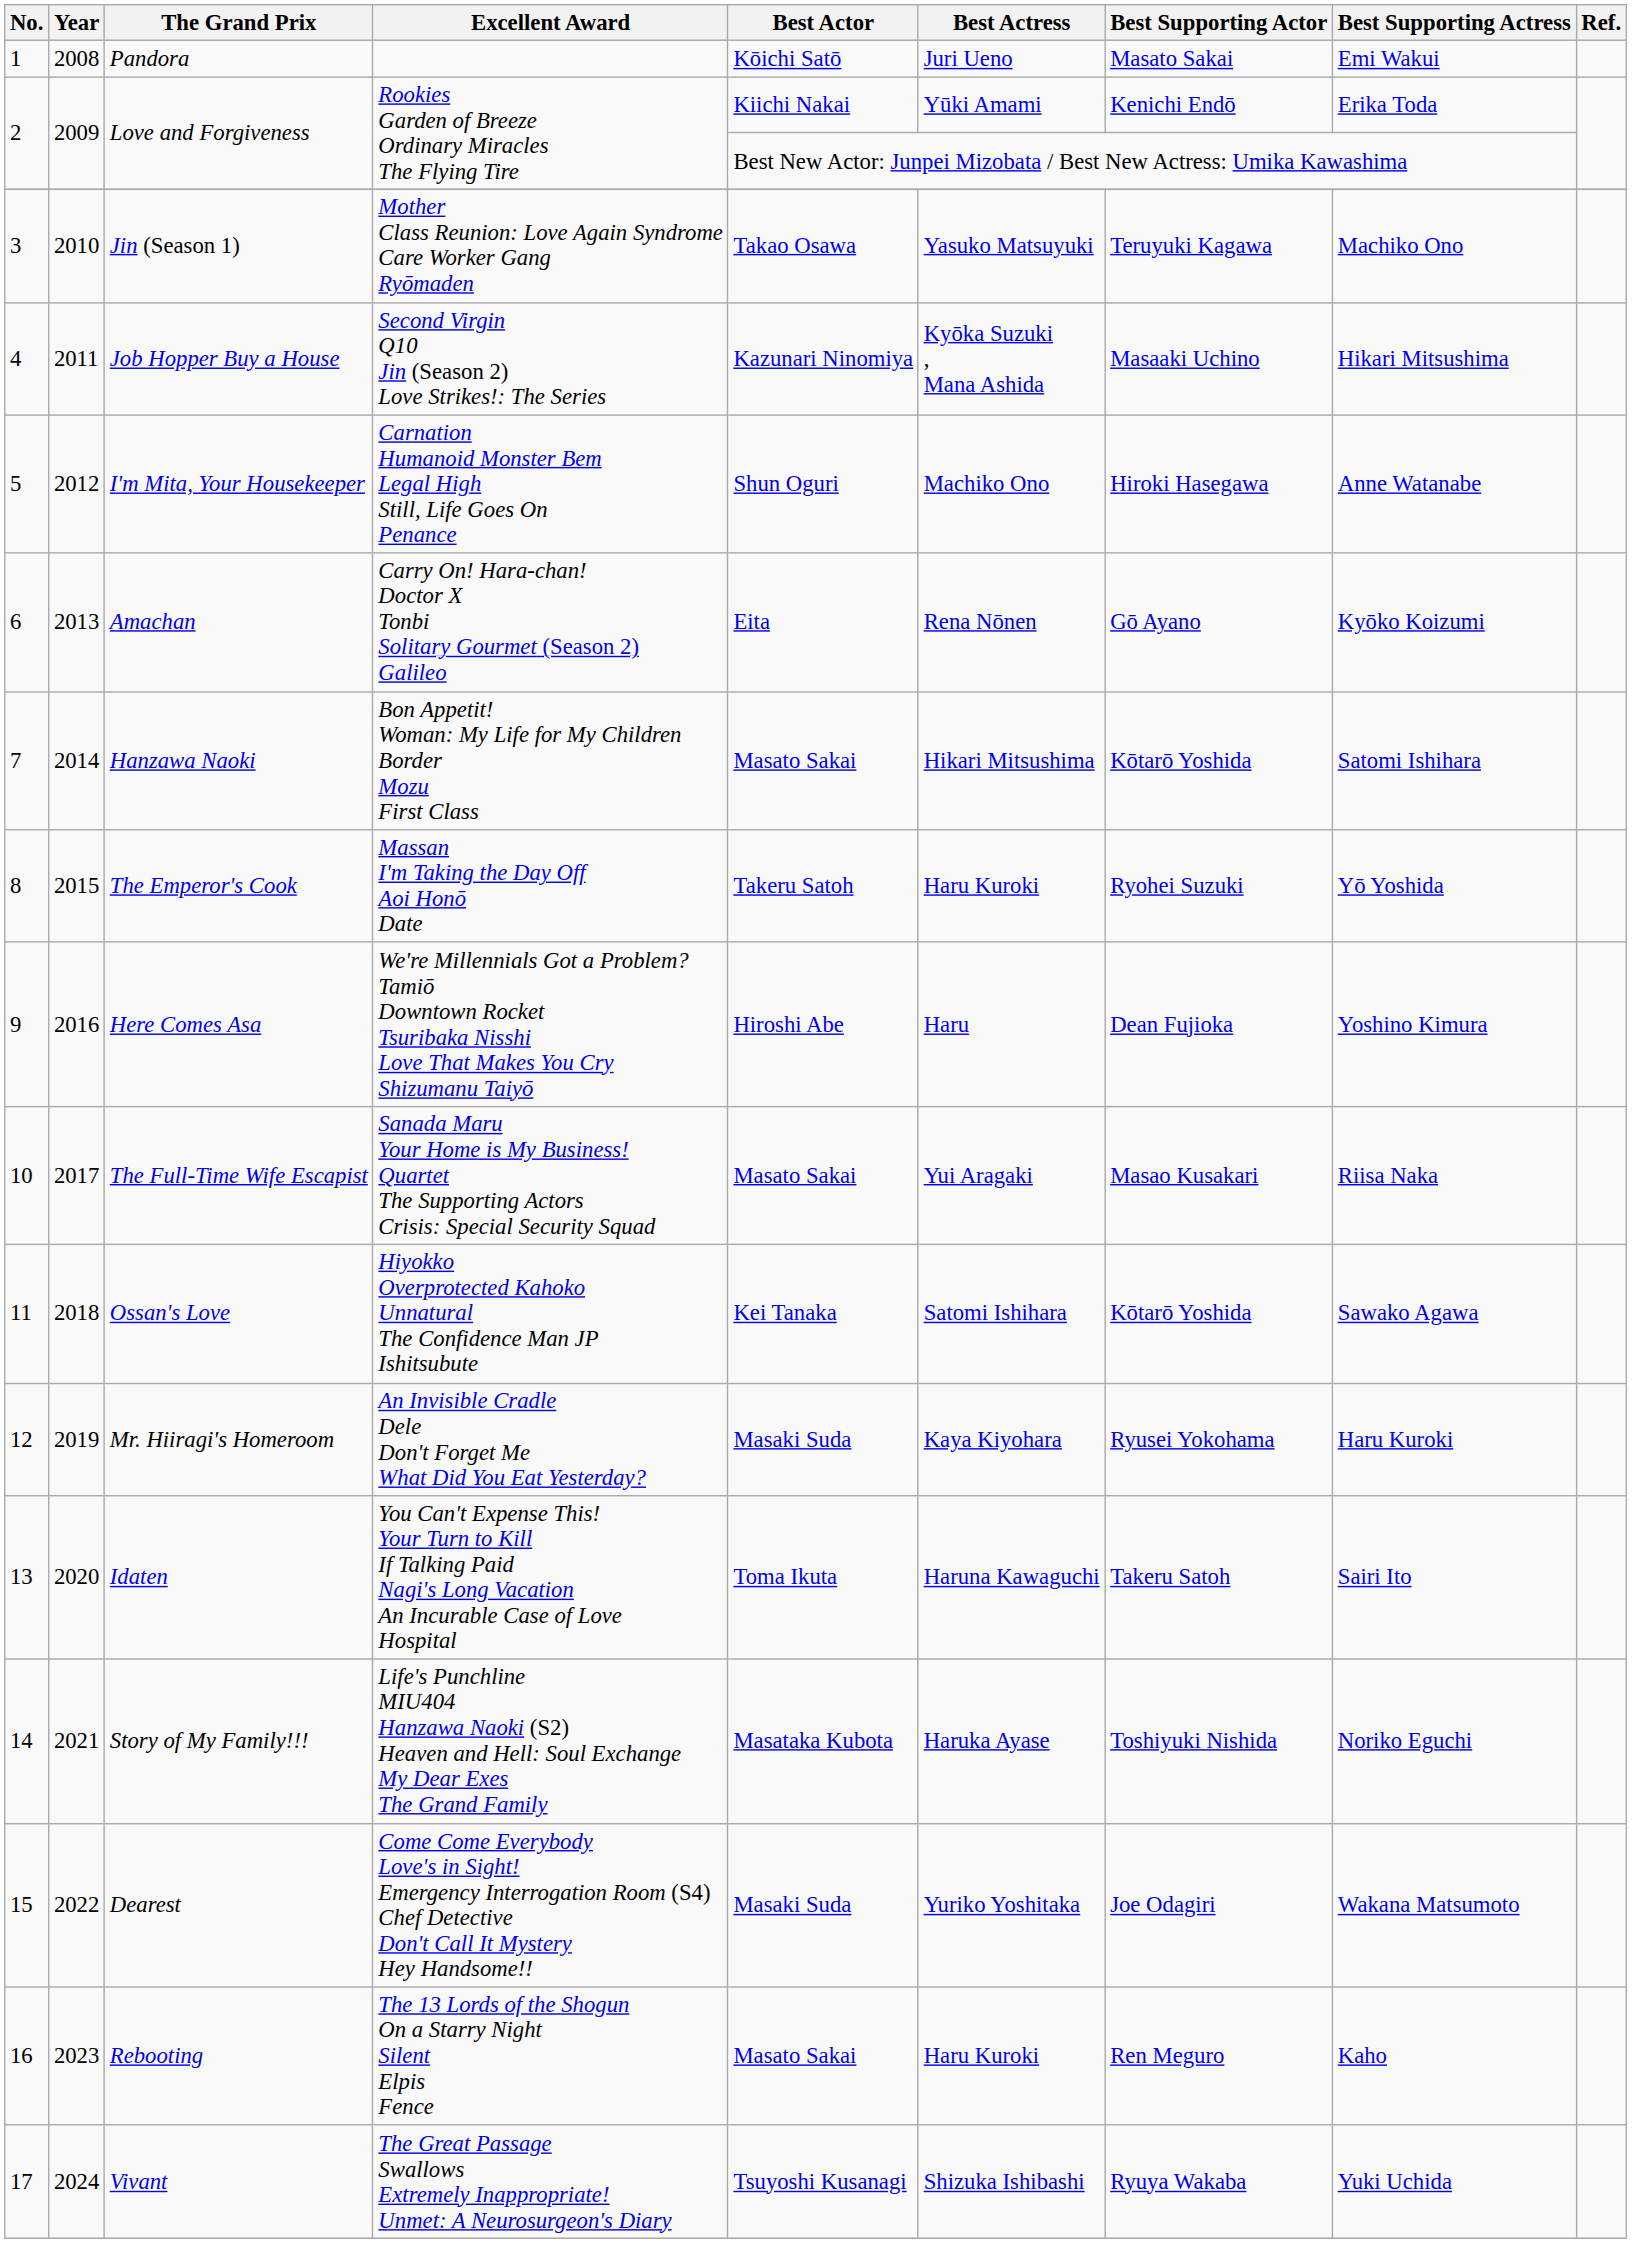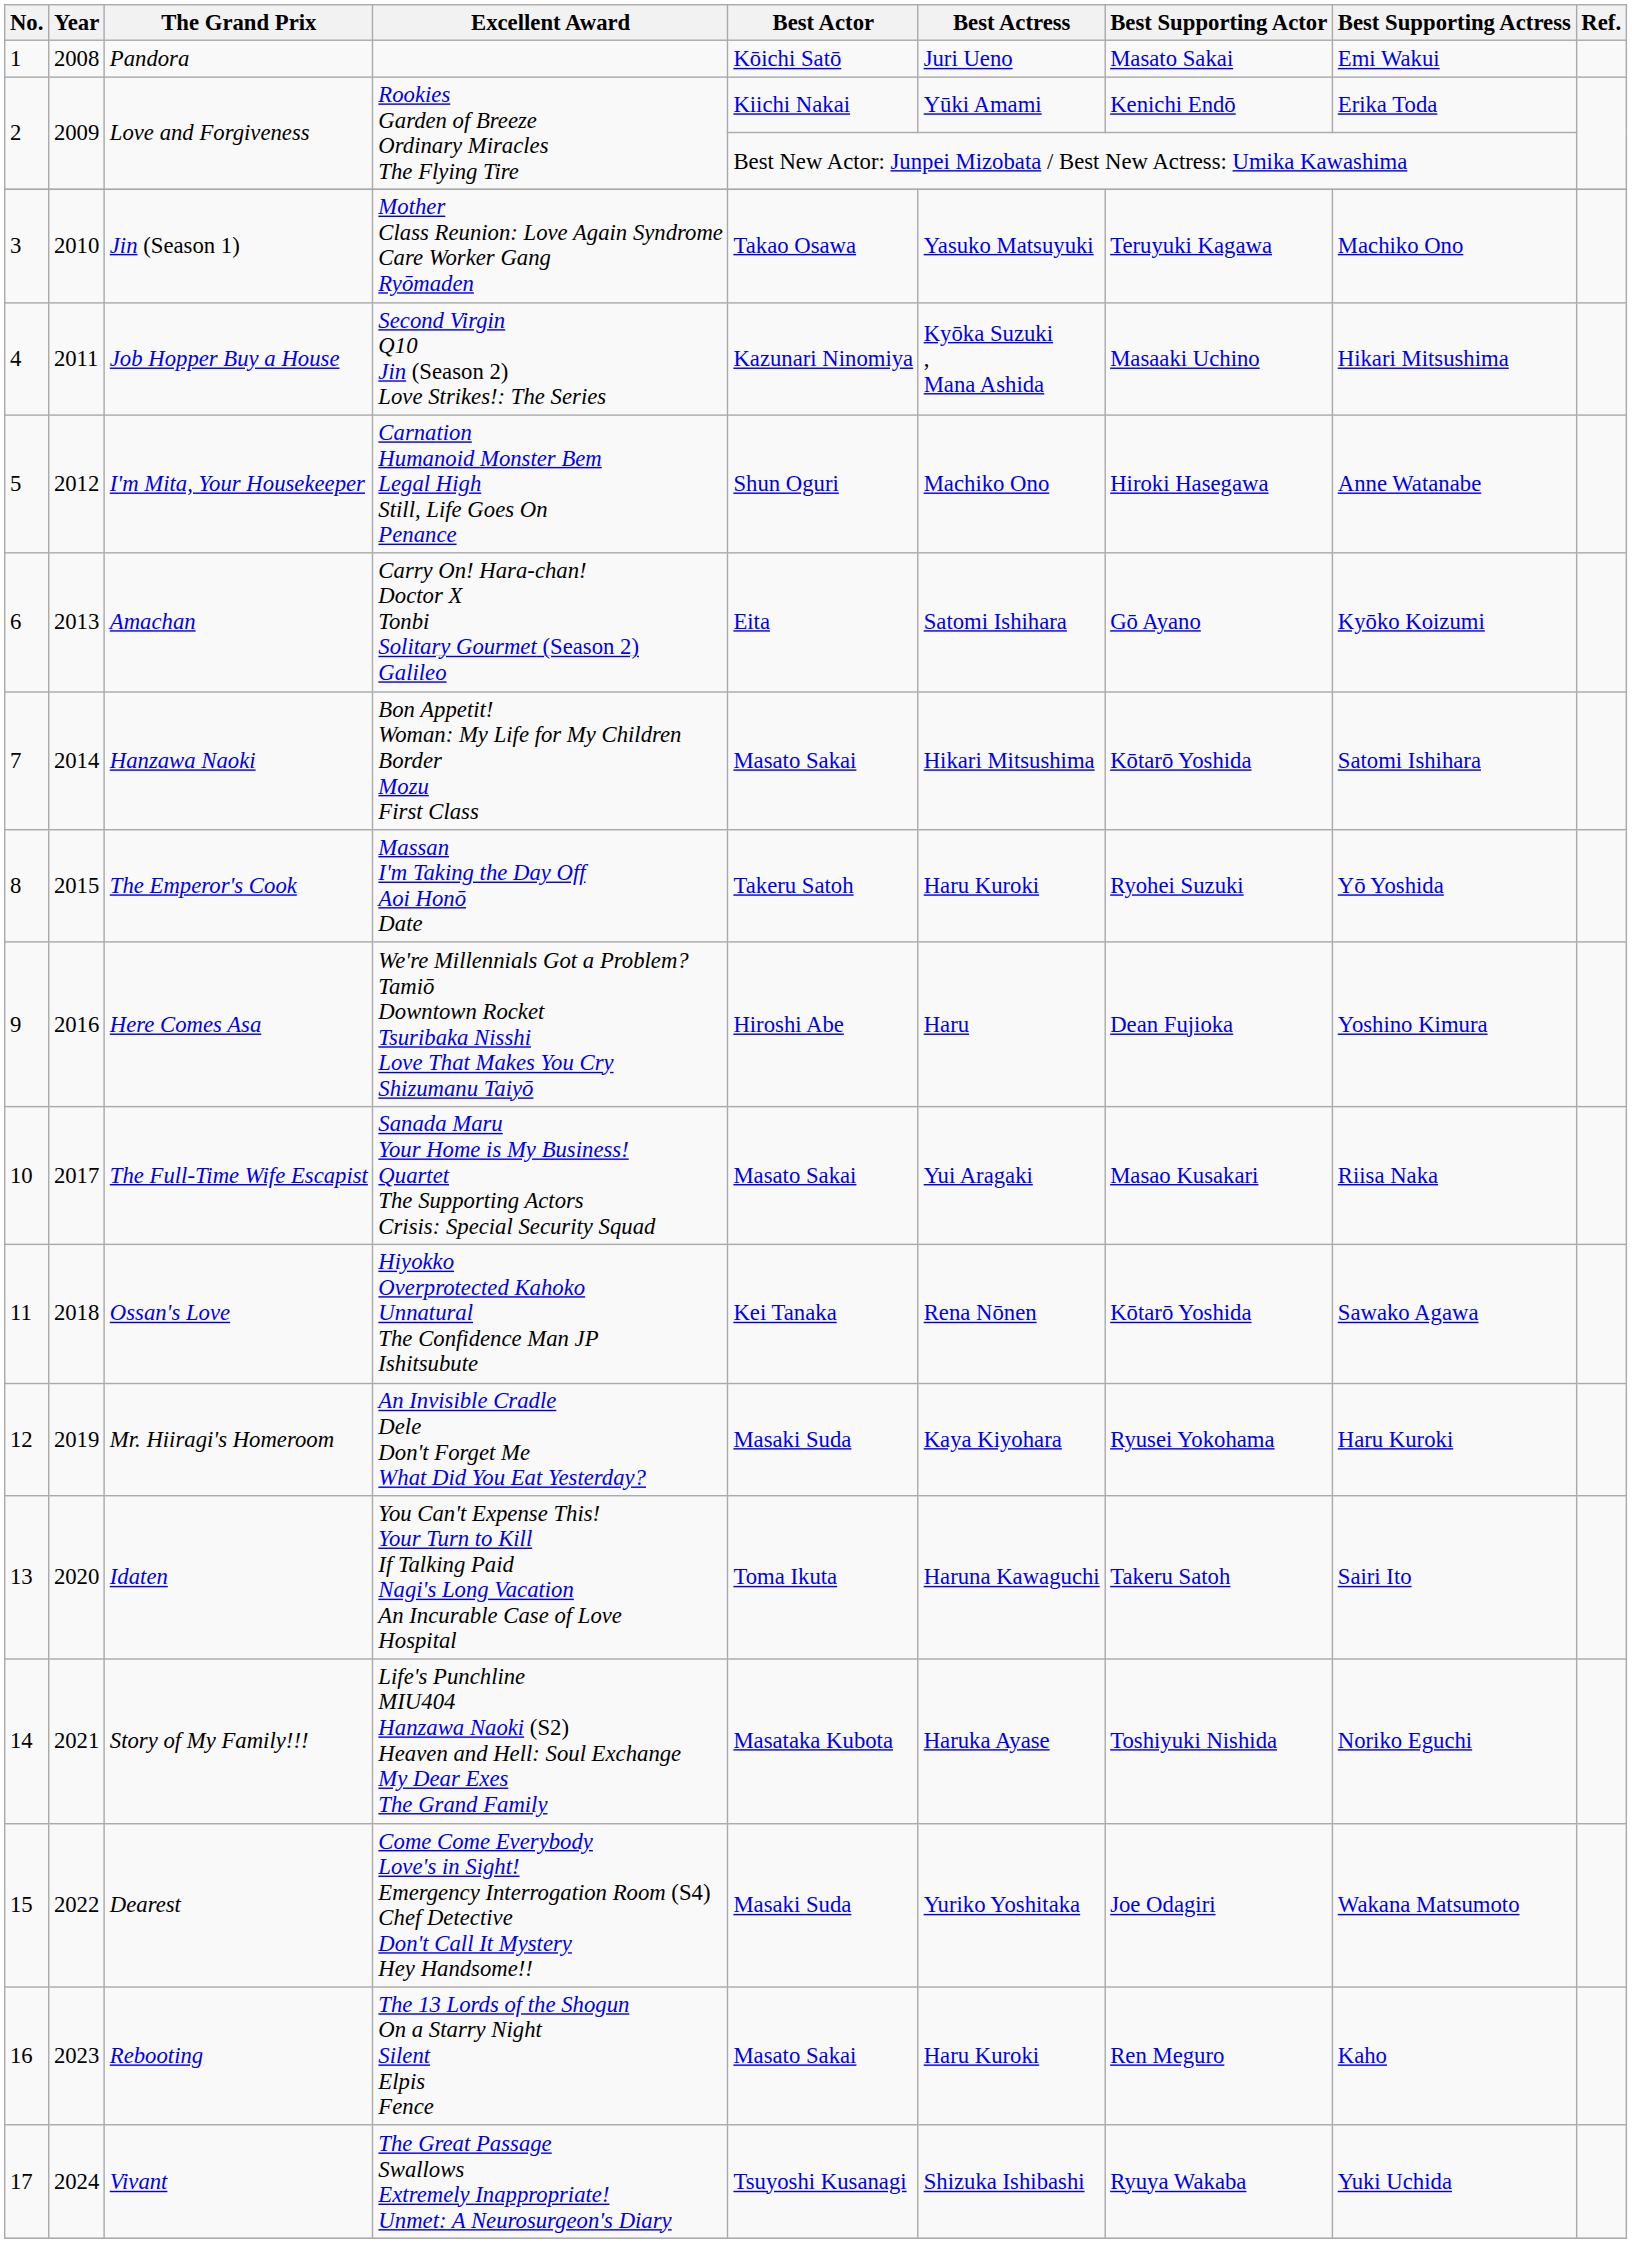Amachan | Best Actress: Rena Nōnen -> Satomi Ishihara
Ossan's Love | Best Actress: Satomi Ishihara -> Rena Nōnen
